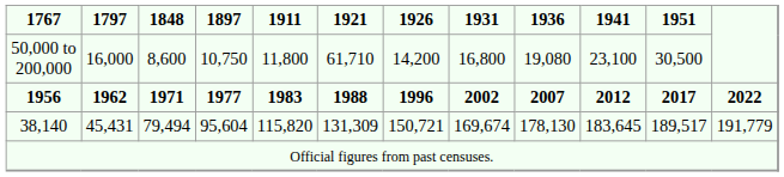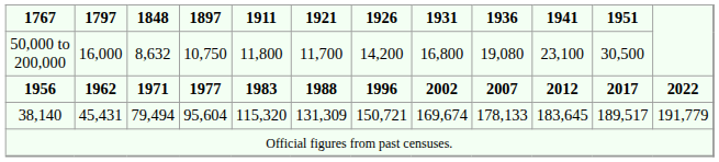50,000 to 200,000 | 1848: 8,600 -> 8,632
50,000 to 200,000 | 1921: 61,710 -> 11,700
38,140 | 1911: 115,820 -> 115,320
38,140 | 1936: 178,130 -> 178,133
